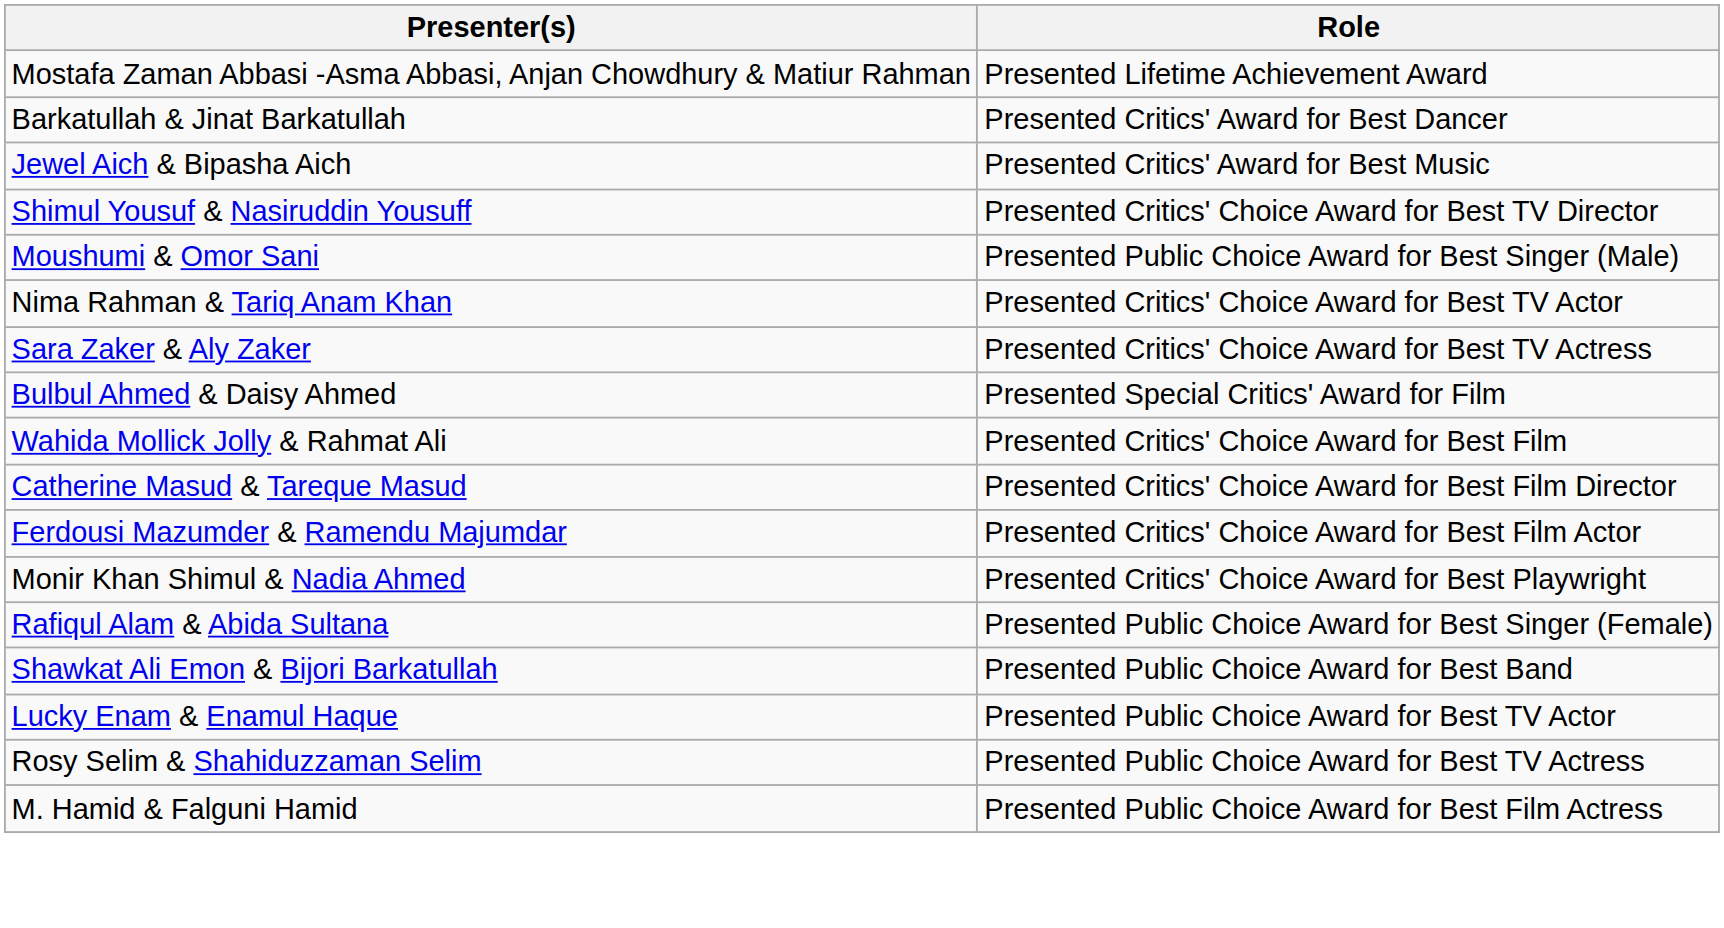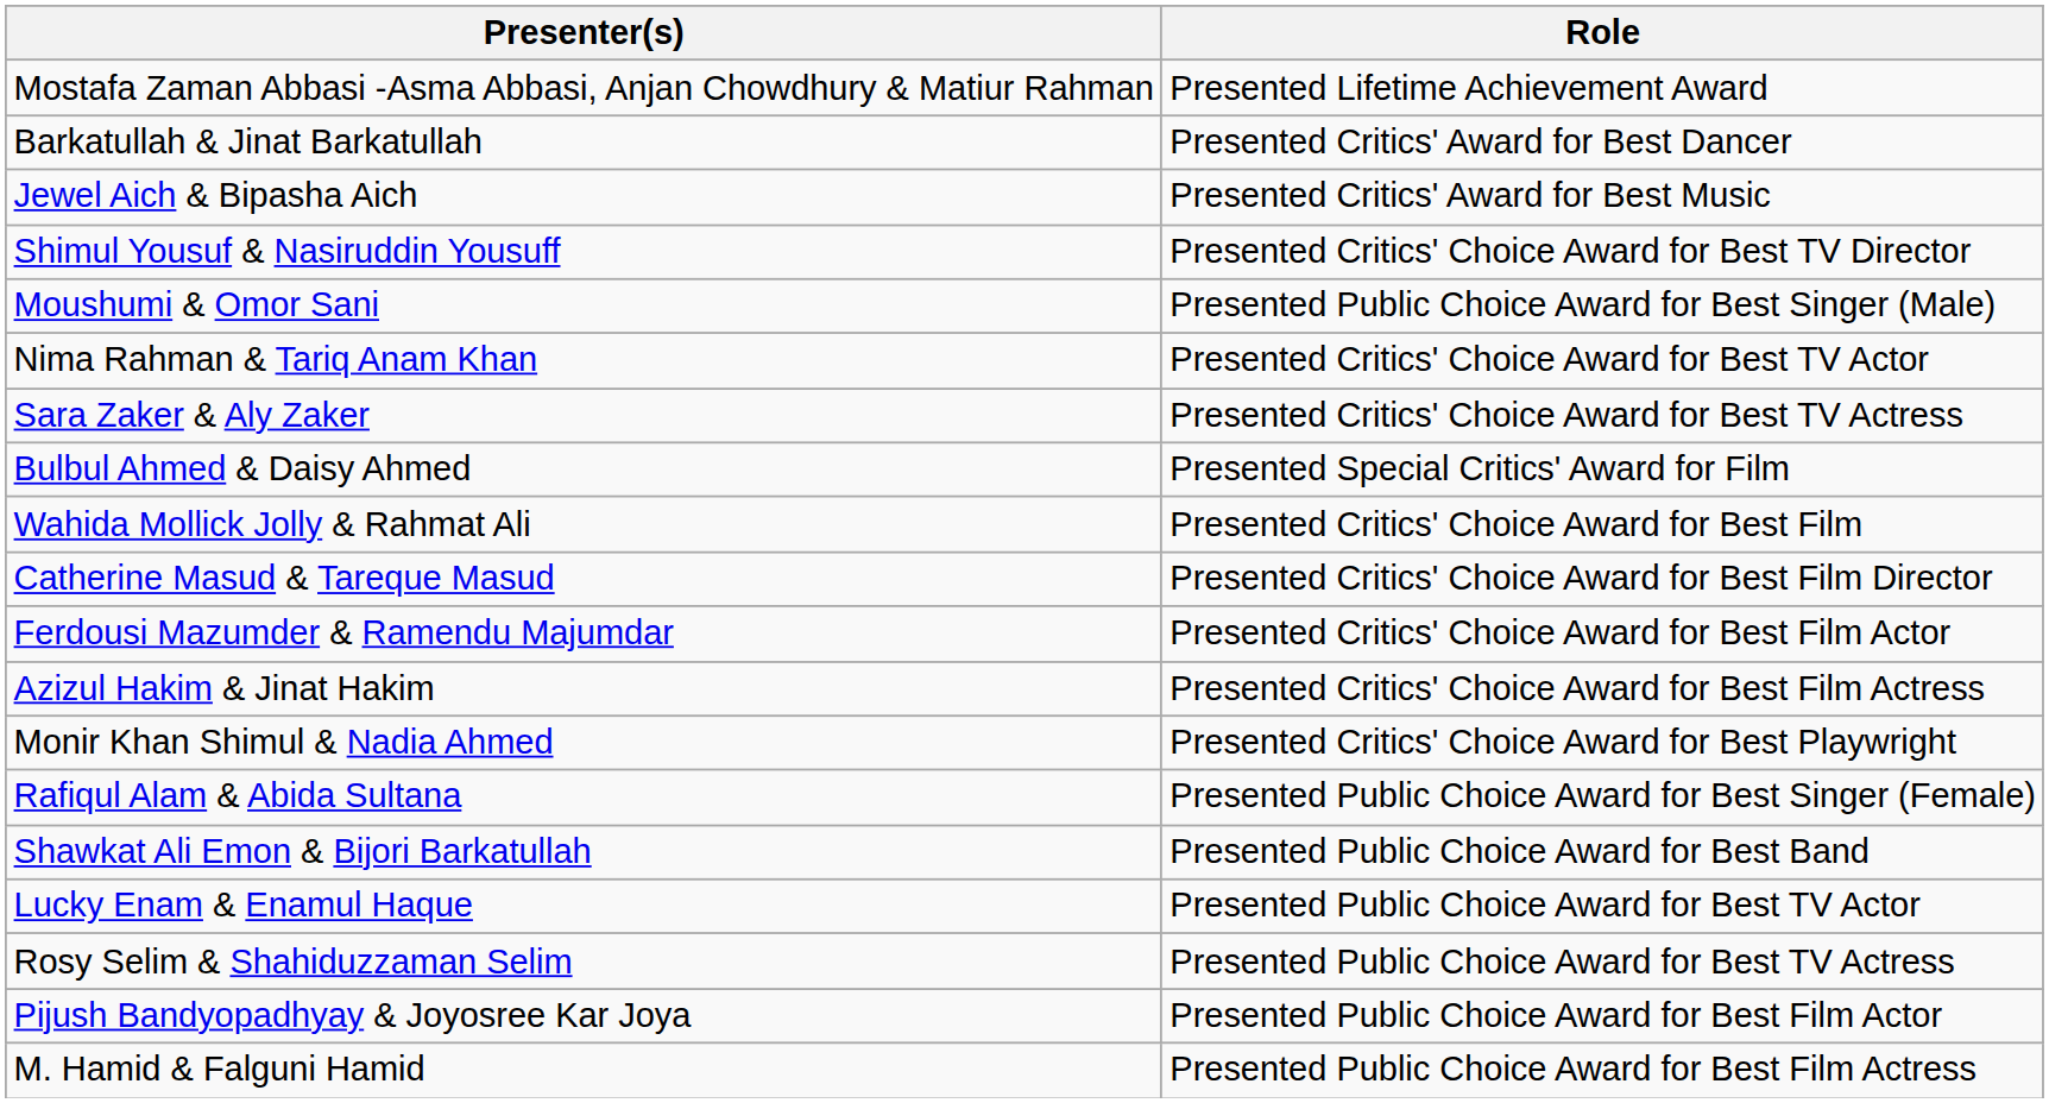+ row: Azizul Hakim & Jinat Hakim | Presented Critics' Choice Award for Best Film Actress
+ row: Pijush Bandyopadhyay & Joyosree Kar Joya | Presented Public Choice Award for Best Film Actor
